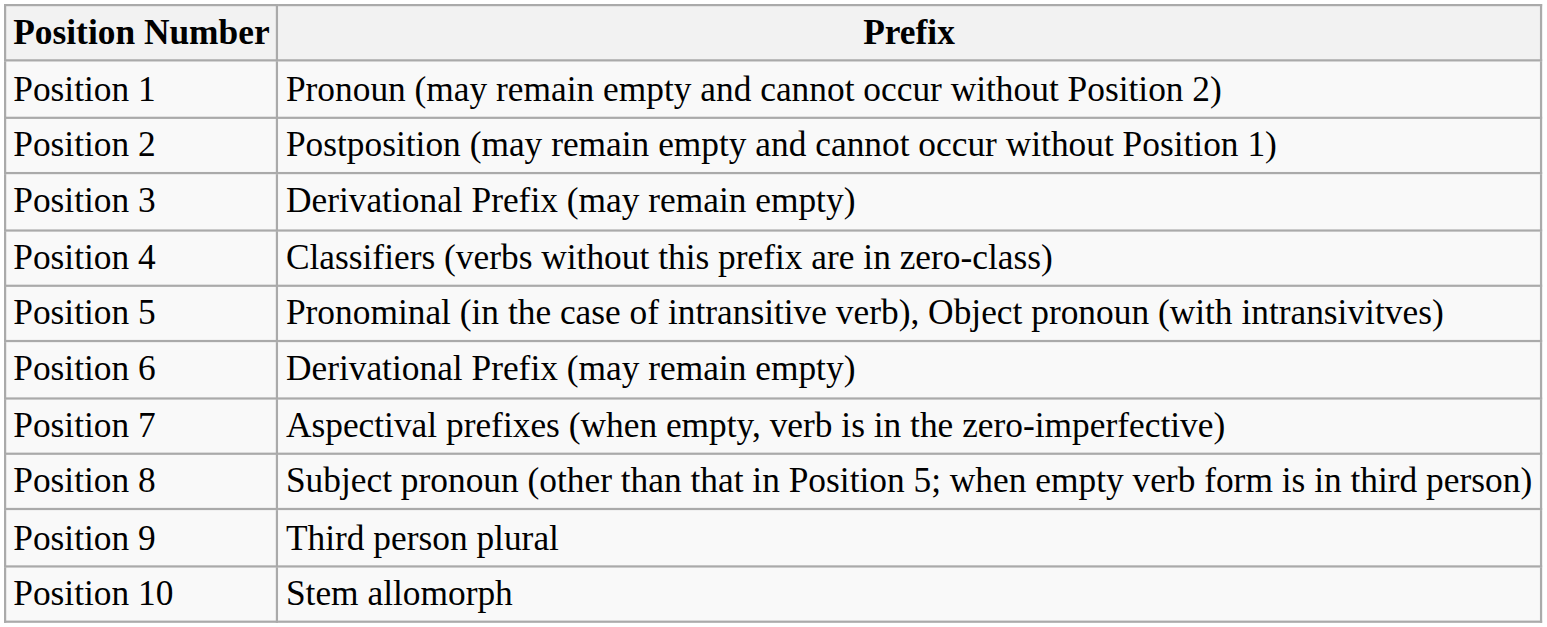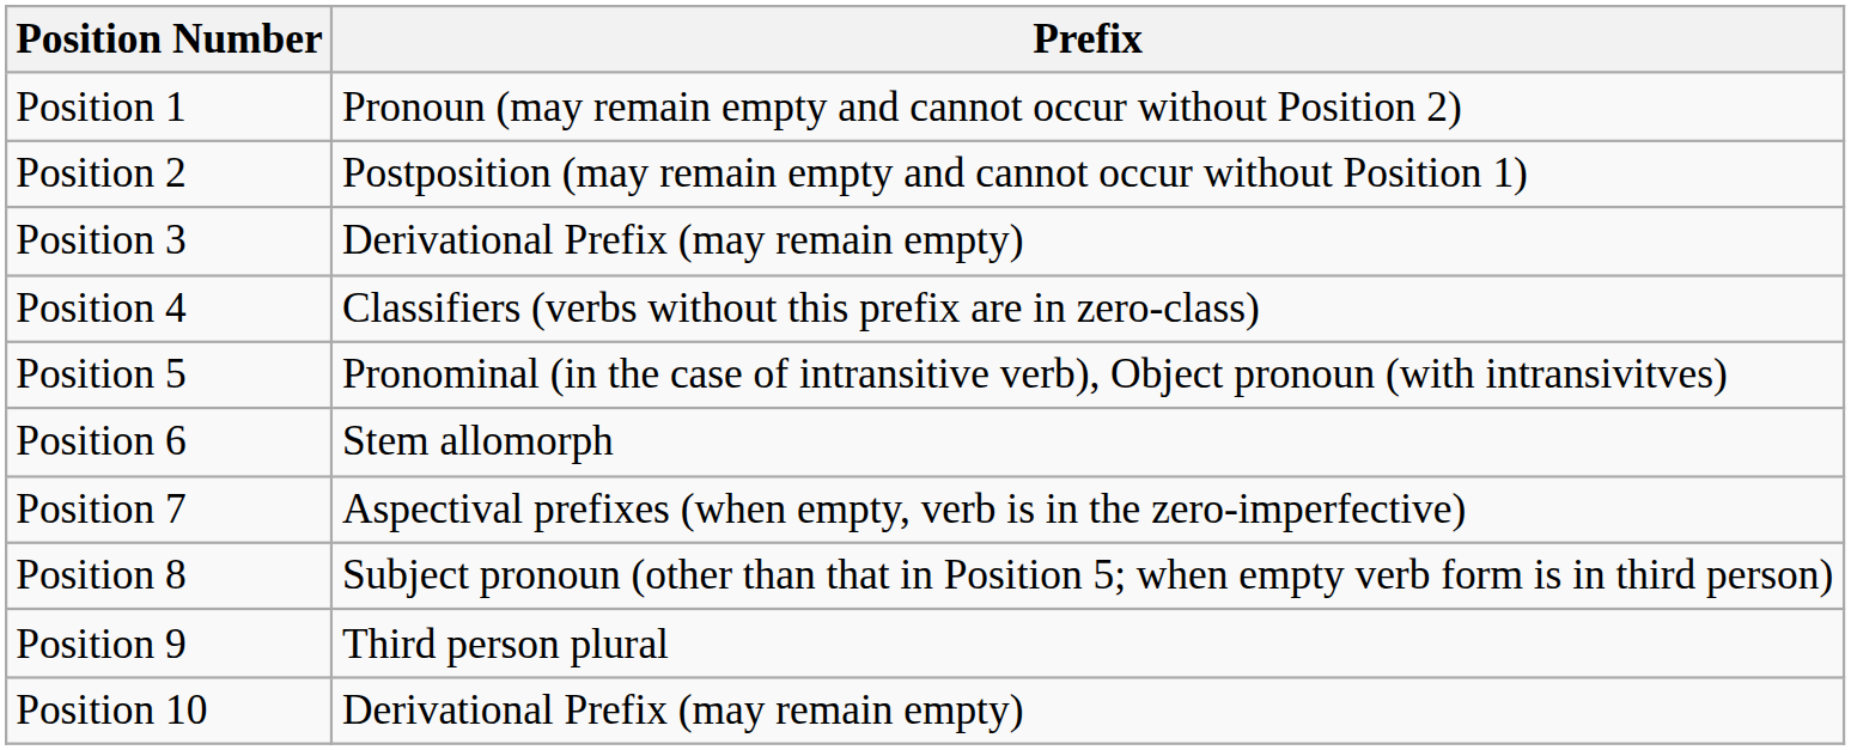Position 6 | Prefix: Derivational Prefix (may remain empty) -> Stem allomorph
Position 10 | Prefix: Stem allomorph -> Derivational Prefix (may remain empty)
